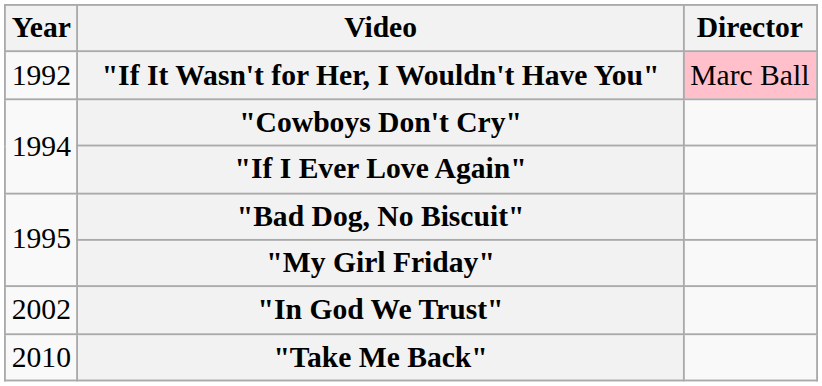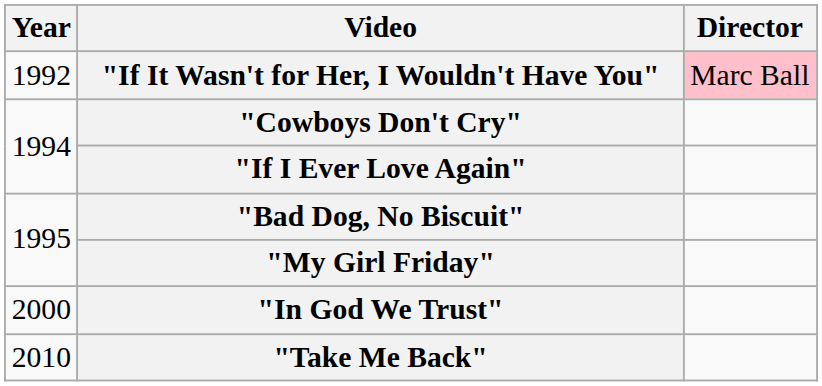"In God We Trust" | Year: 2002 -> 2000
